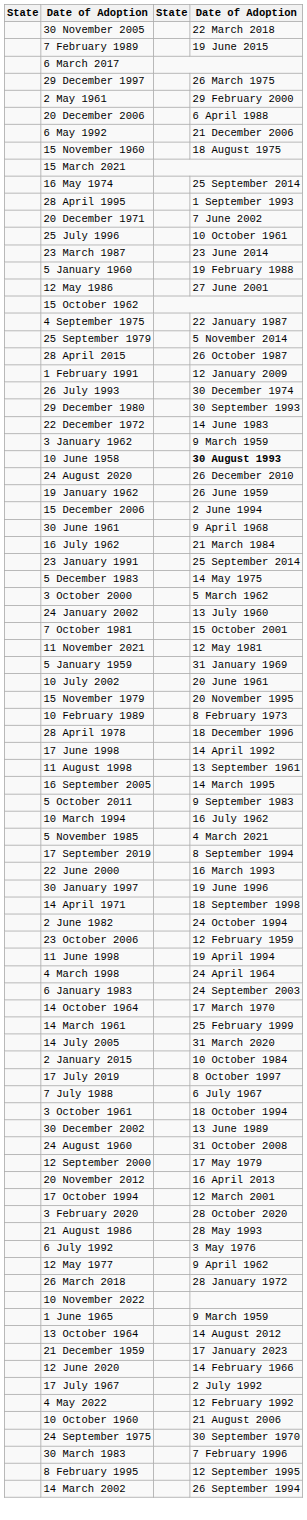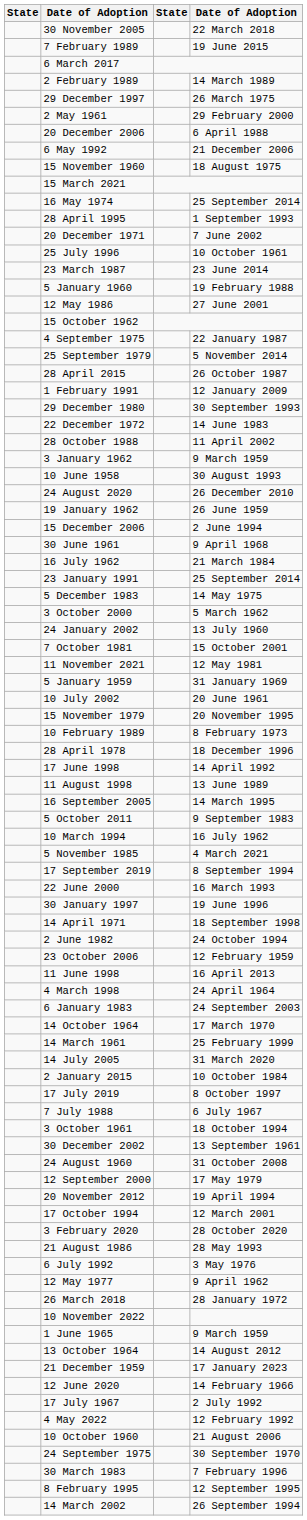+ row: 2 February 1989 | 14 March 1989
- row: 26 July 1993 | 30 December 1974
+ row: 28 October 1988 | 11 April 2002
10 June 1958 | column 4: bold -> normal
11 August 1998 | column 4: 13 September 1961 -> 13 June 1989
11 June 1998 | column 4: 19 April 1994 -> 16 April 2013
30 December 2002 | column 4: 13 June 1989 -> 13 September 1961
20 November 2012 | column 4: 16 April 2013 -> 19 April 1994
